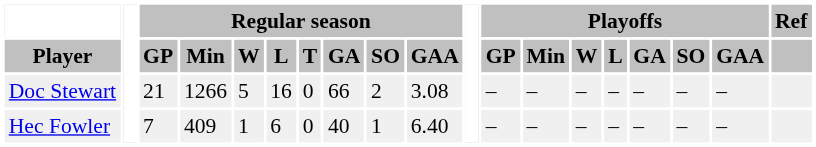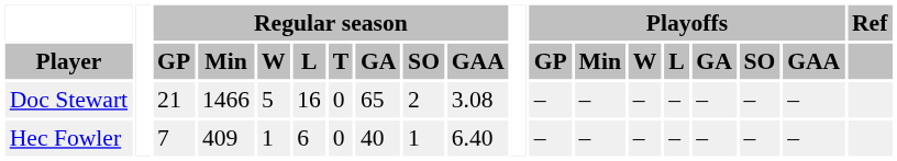Doc Stewart | Regular season / Min: 1266 -> 1466
Doc Stewart | Regular season / GA: 66 -> 65
